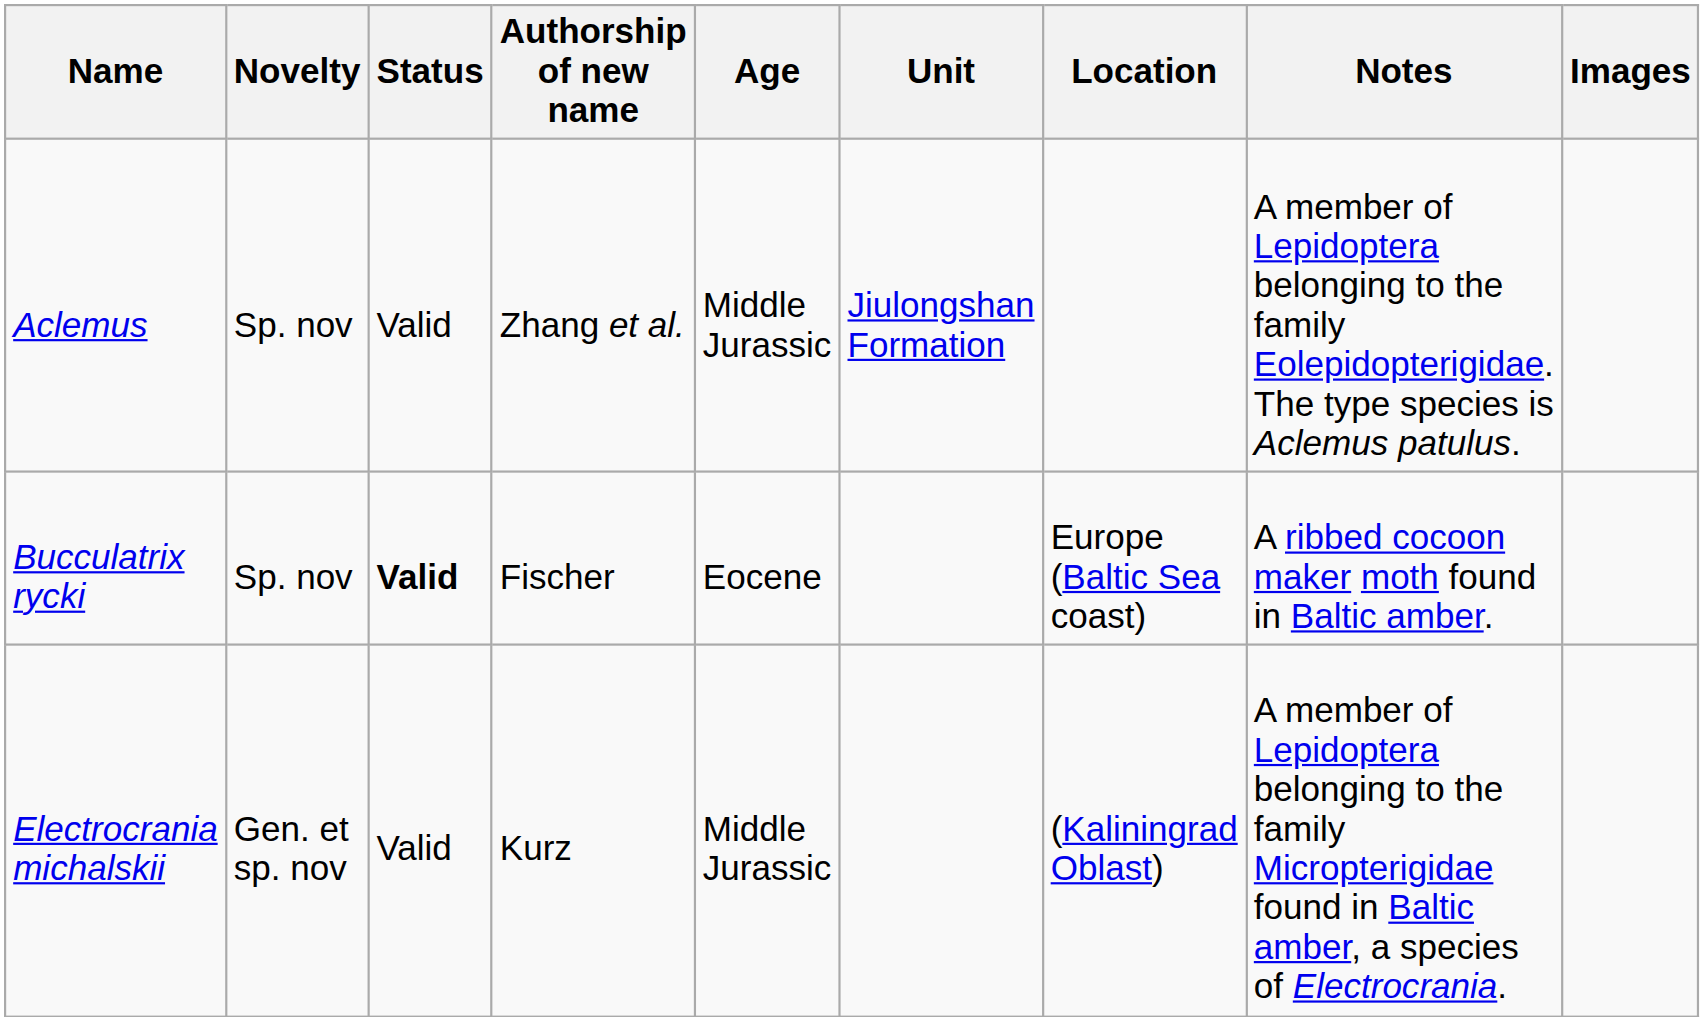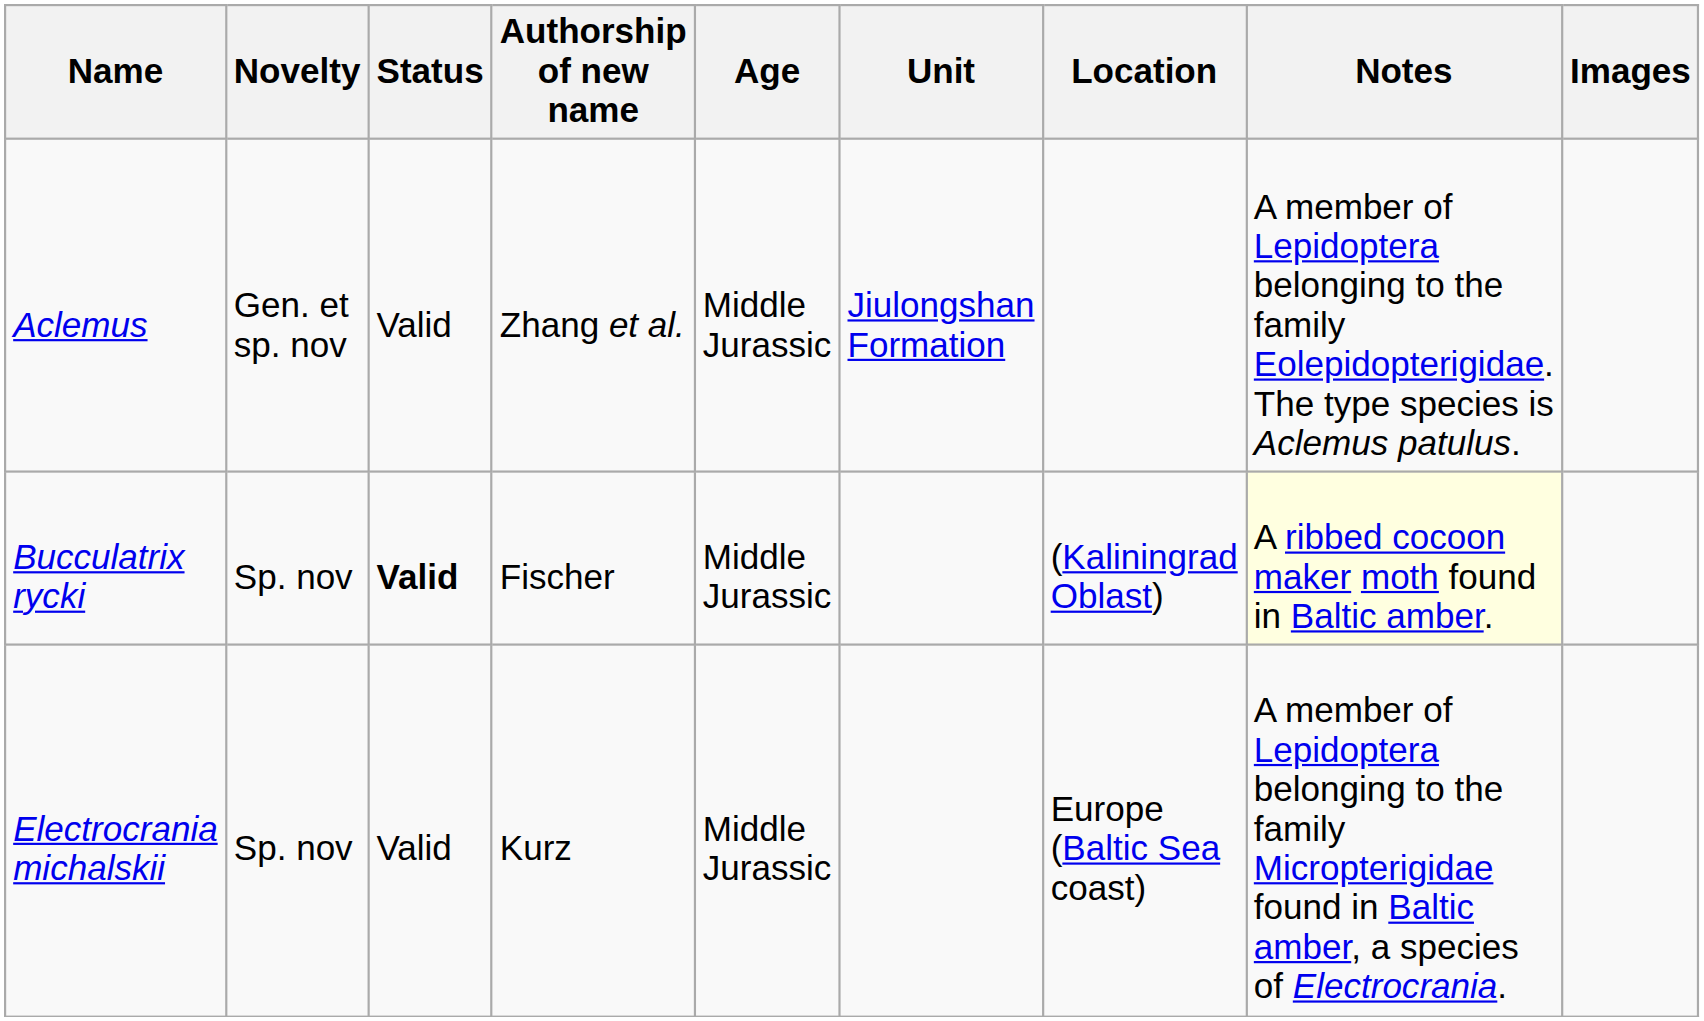Aclemus | Novelty: Sp. nov -> Gen. et sp. nov
Bucculatrix rycki | Age: Eocene -> Middle Jurassic
Bucculatrix rycki | Location: Europe (Baltic Sea coast) -> (Kaliningrad Oblast)
Bucculatrix rycki | Notes: no background -> lightyellow background
Electrocrania michalskii | Novelty: Gen. et sp. nov -> Sp. nov
Electrocrania michalskii | Location: (Kaliningrad Oblast) -> Europe (Baltic Sea coast)
